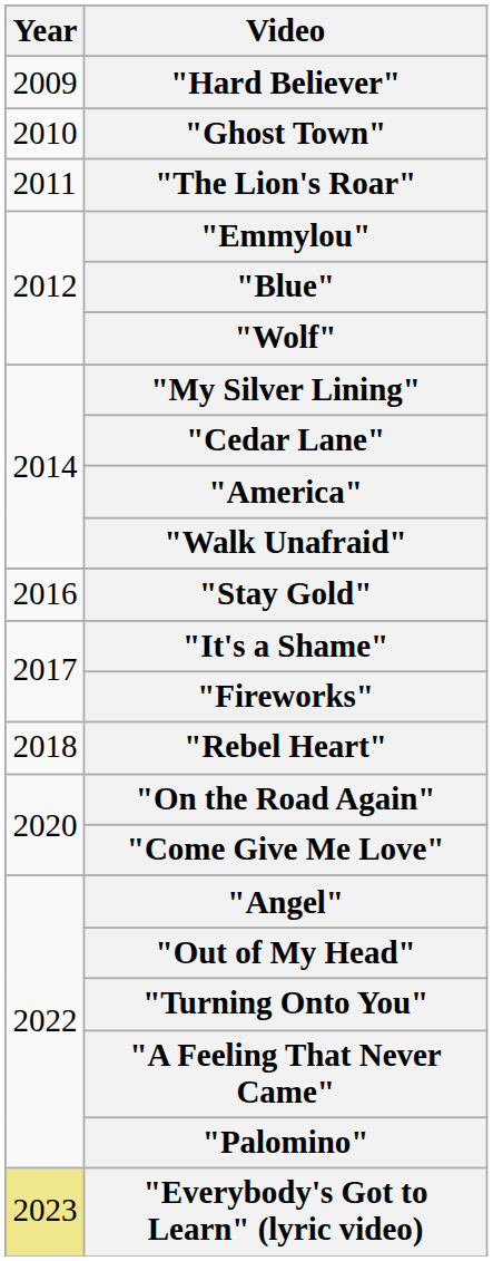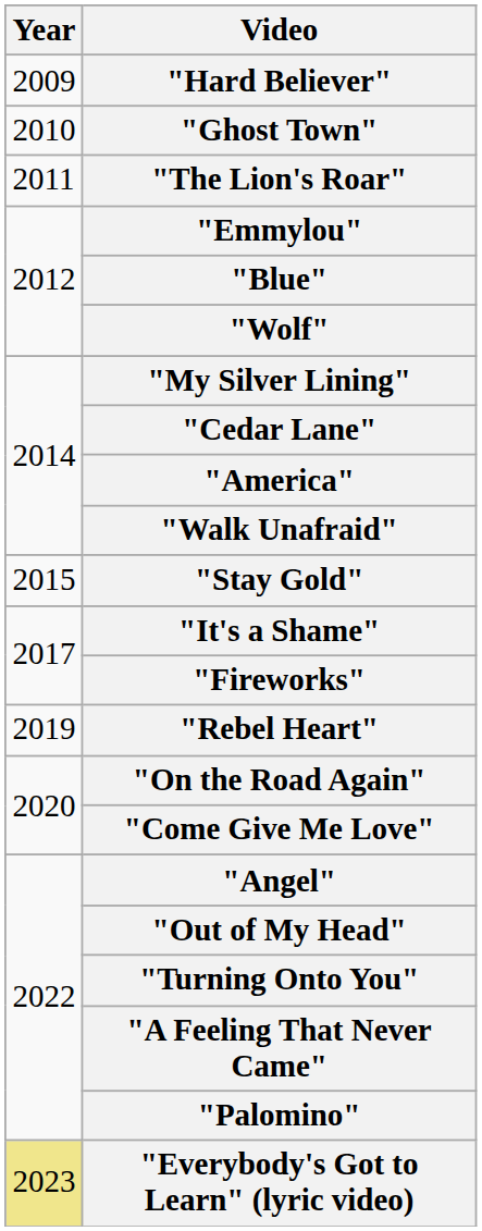"Stay Gold" | Year: 2016 -> 2015
"Rebel Heart" | Year: 2018 -> 2019
